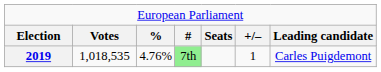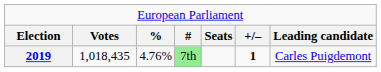2019 | column 2: 1,018,535 -> 1,018,435
2019 | column 6: normal -> bold
